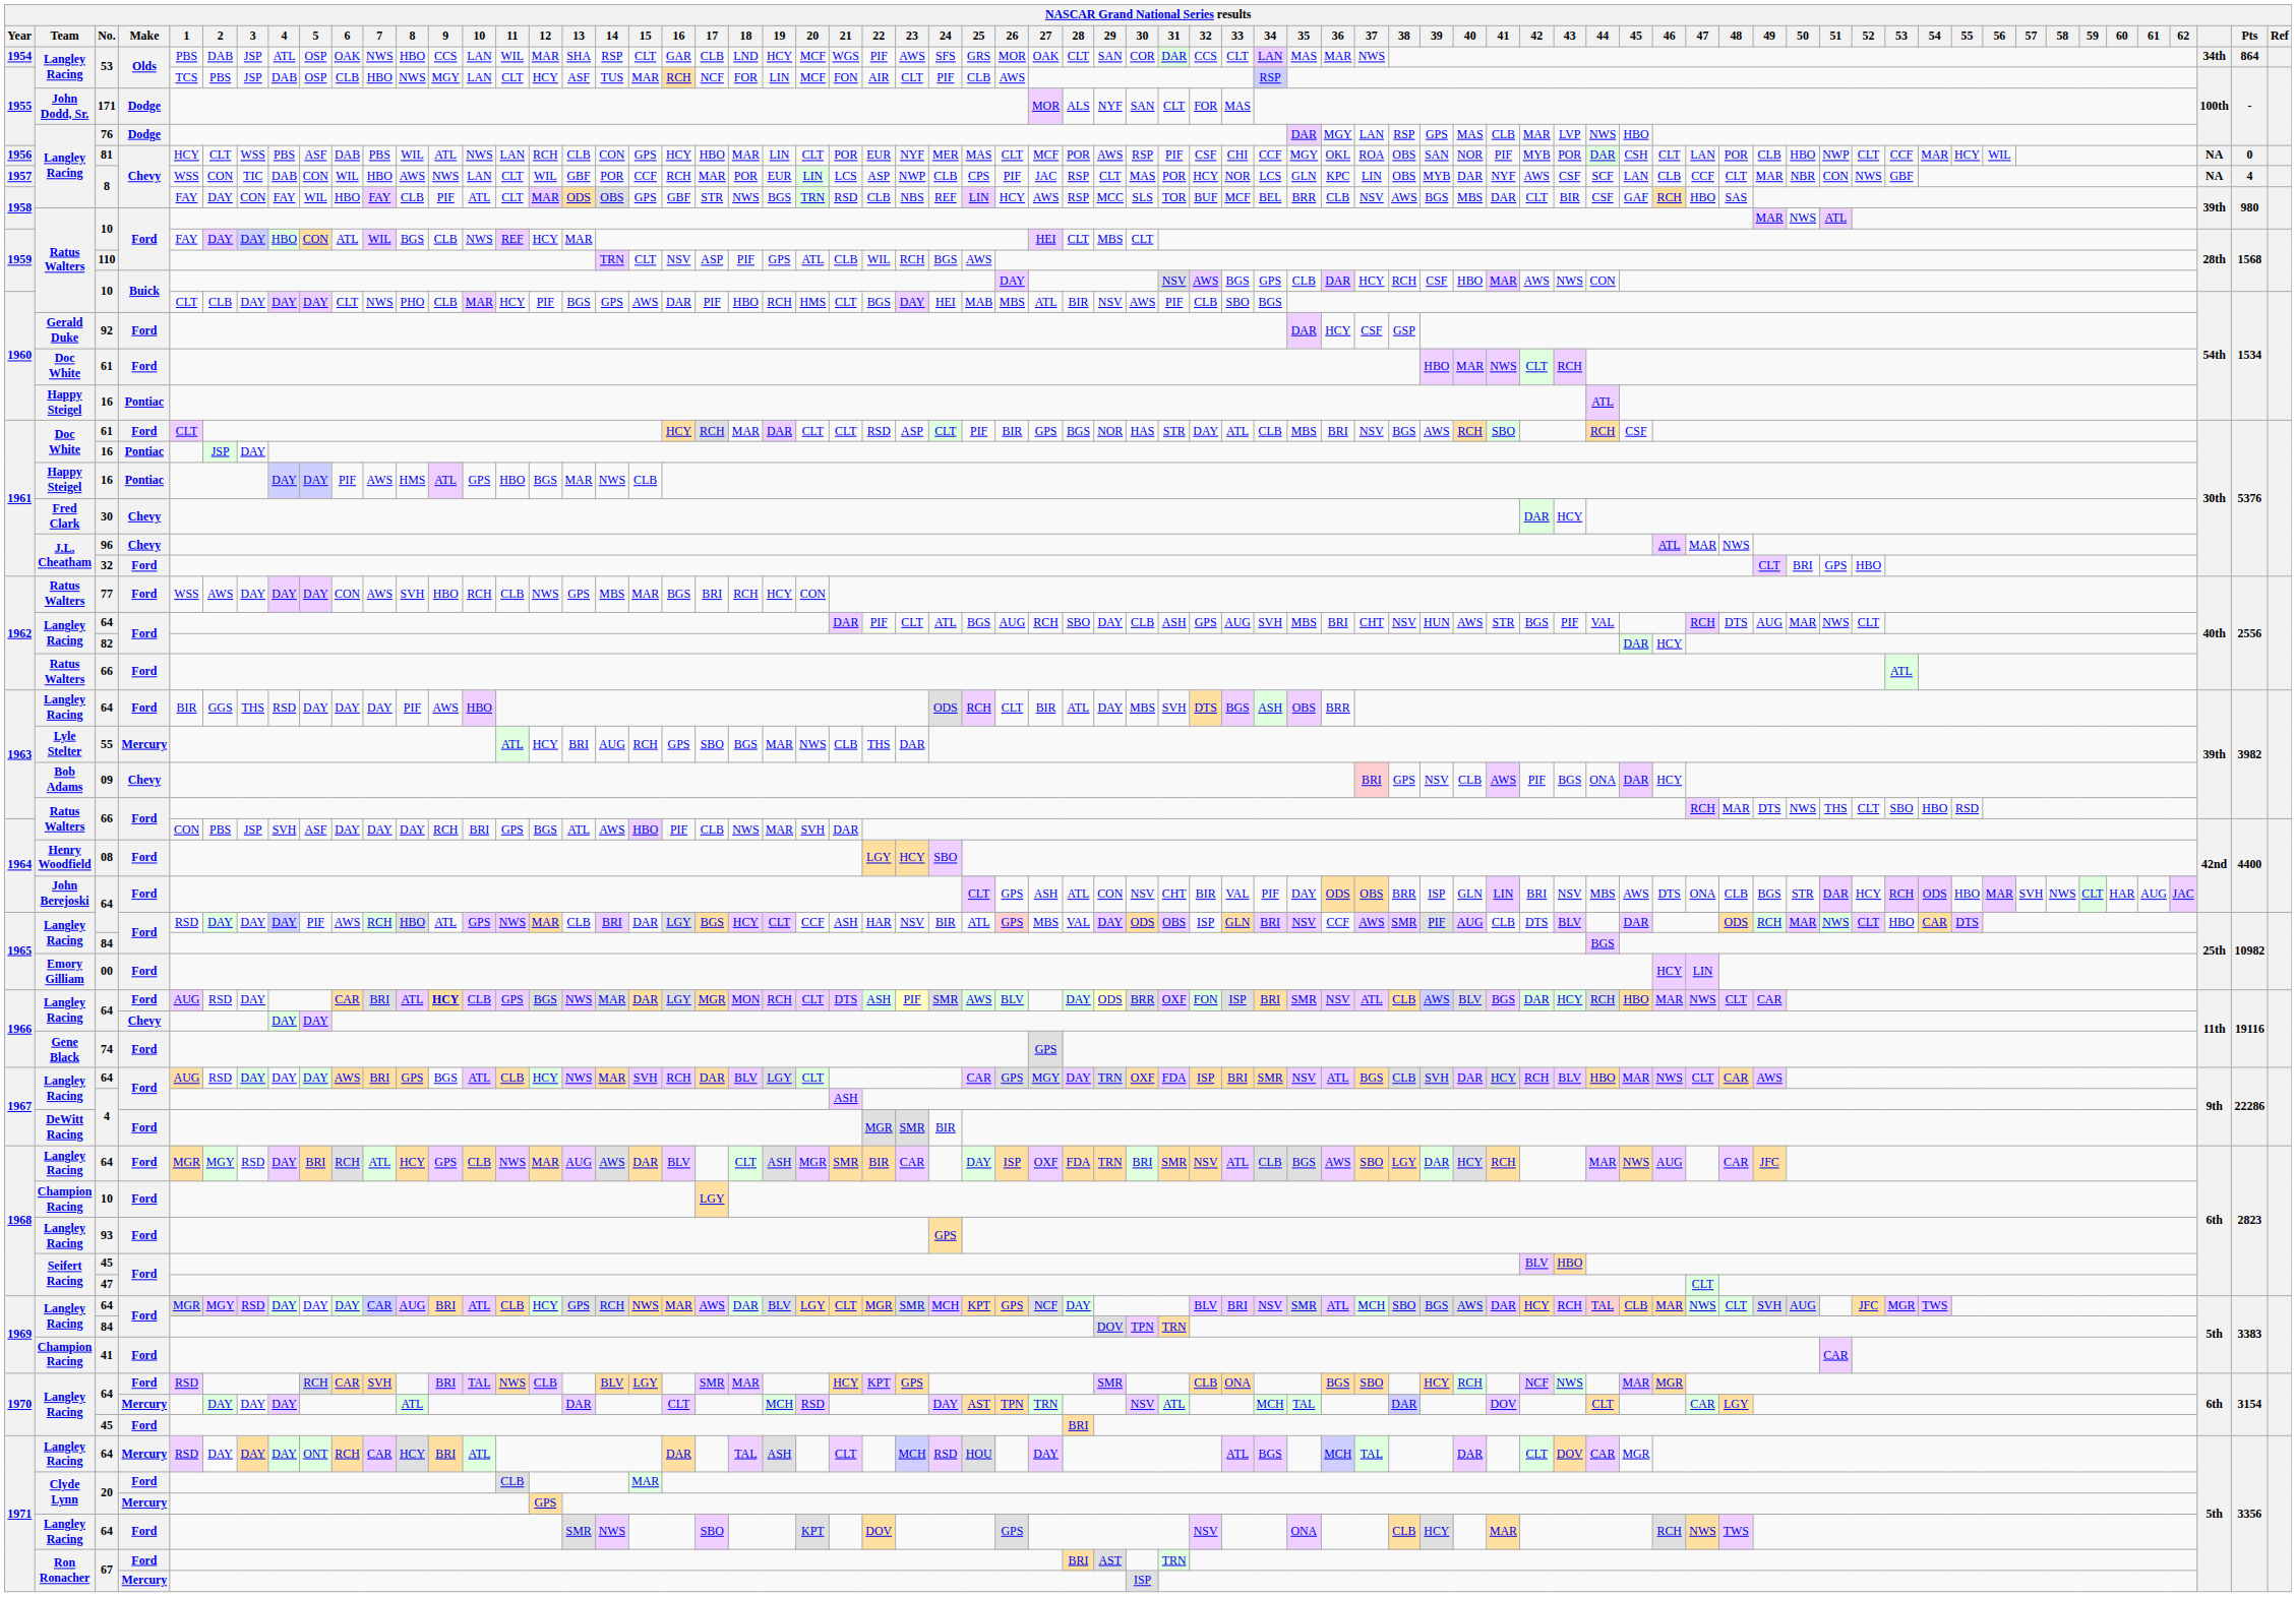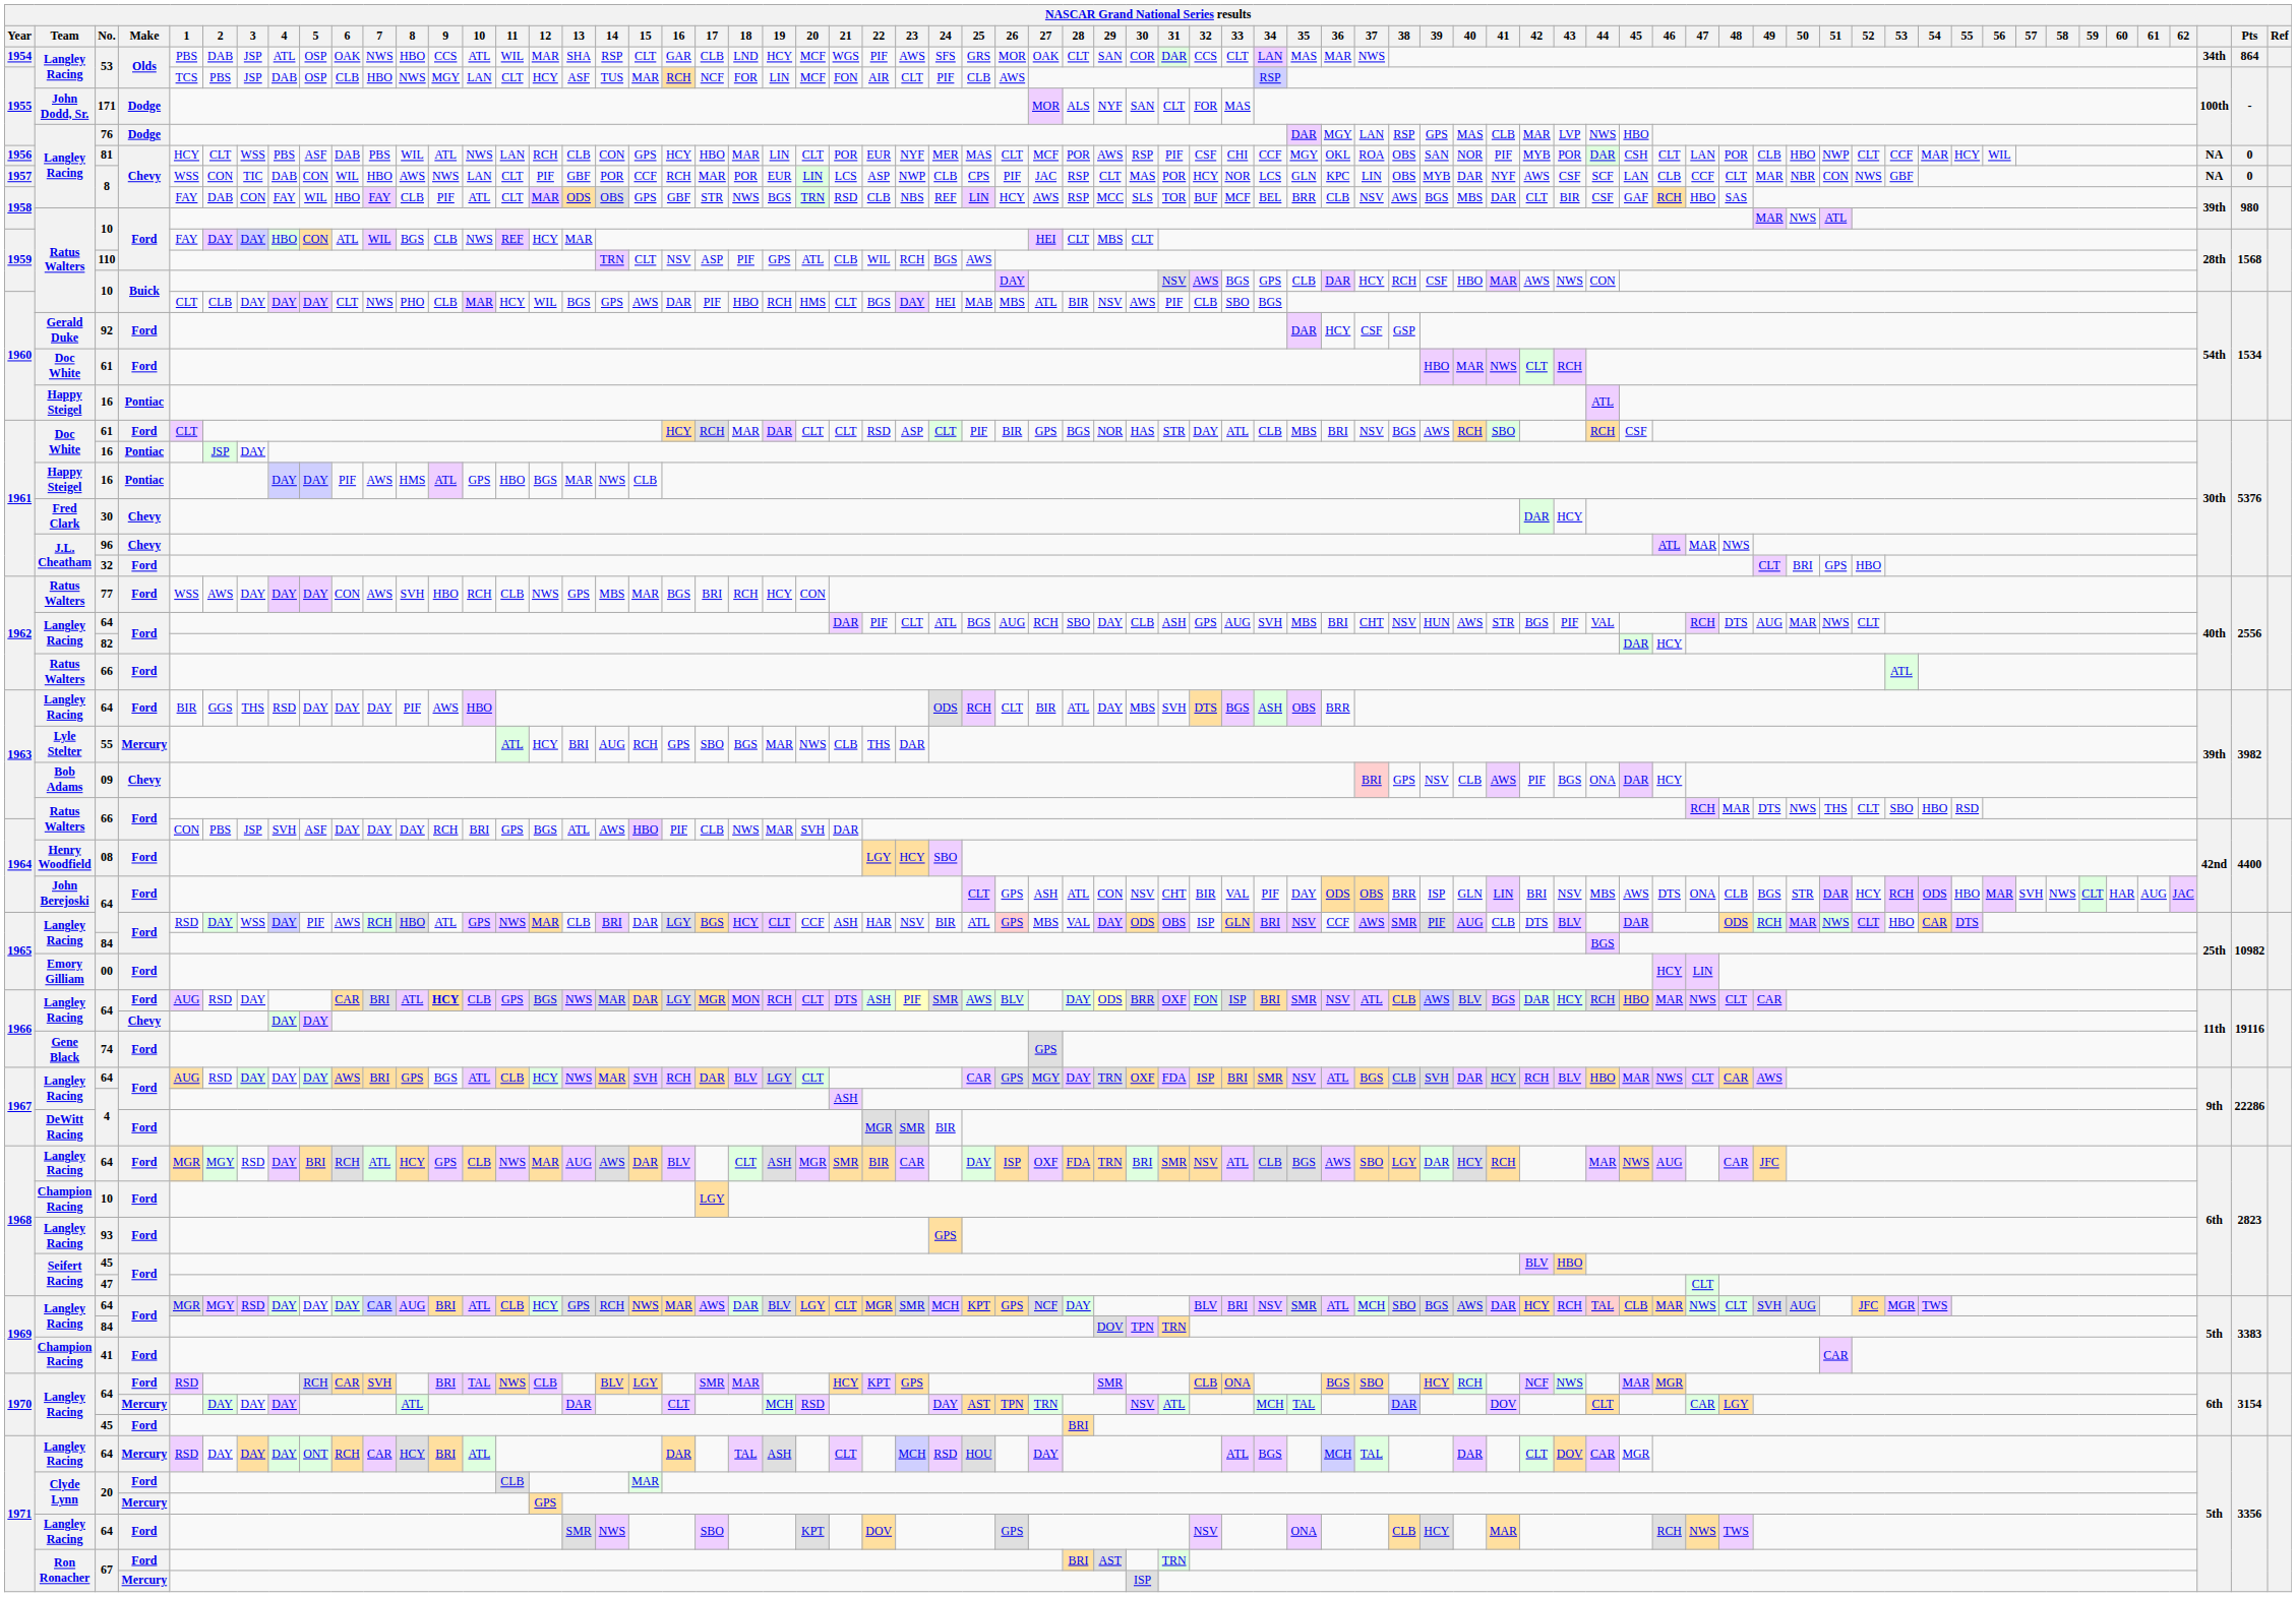1954 / 53 | 10: LAN -> ATL
1957 / 8 | 12: WIL -> PIF
1957 / 8 | Pts: 4 -> 0
1958 / 8 | 2: DAY -> DAB
1960 / 10 | 12: PIF -> WIL
1965 / 64 | 3: DAY -> WSS
